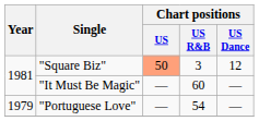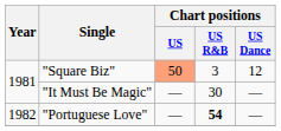"It Must Be Magic" | Chart positions / US R&B: 60 -> 30
"Portuguese Love" | Year: 1979 -> 1982
"Portuguese Love" | Chart positions / US R&B: normal -> bold
